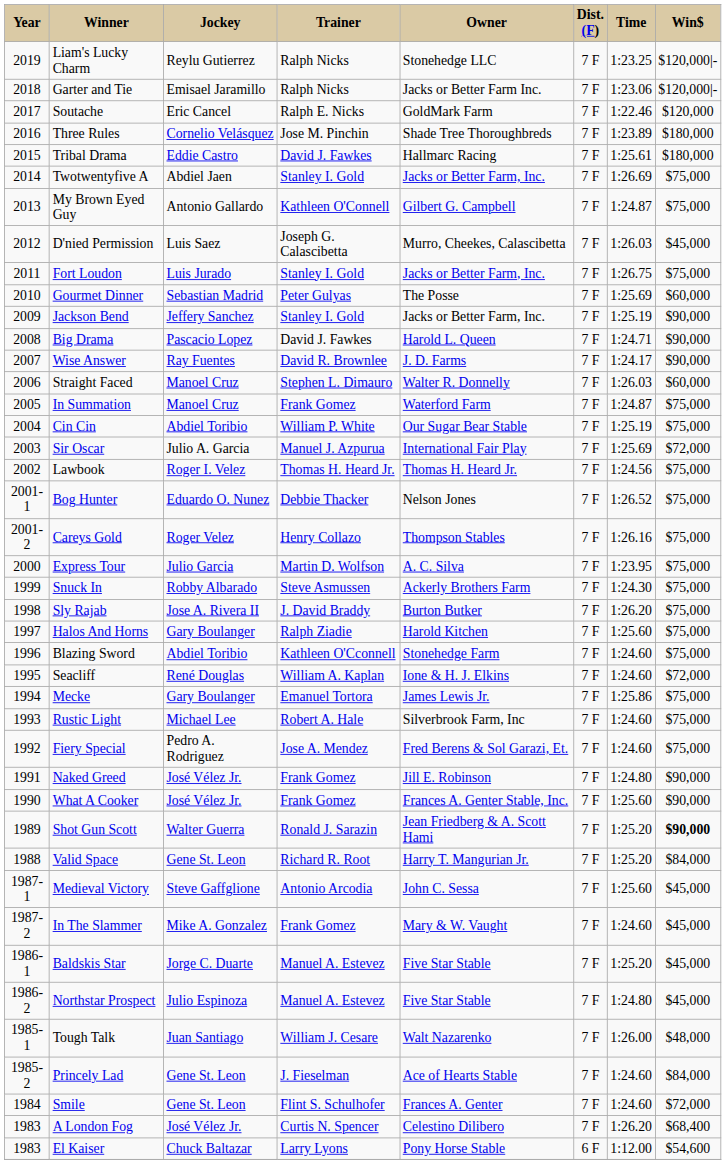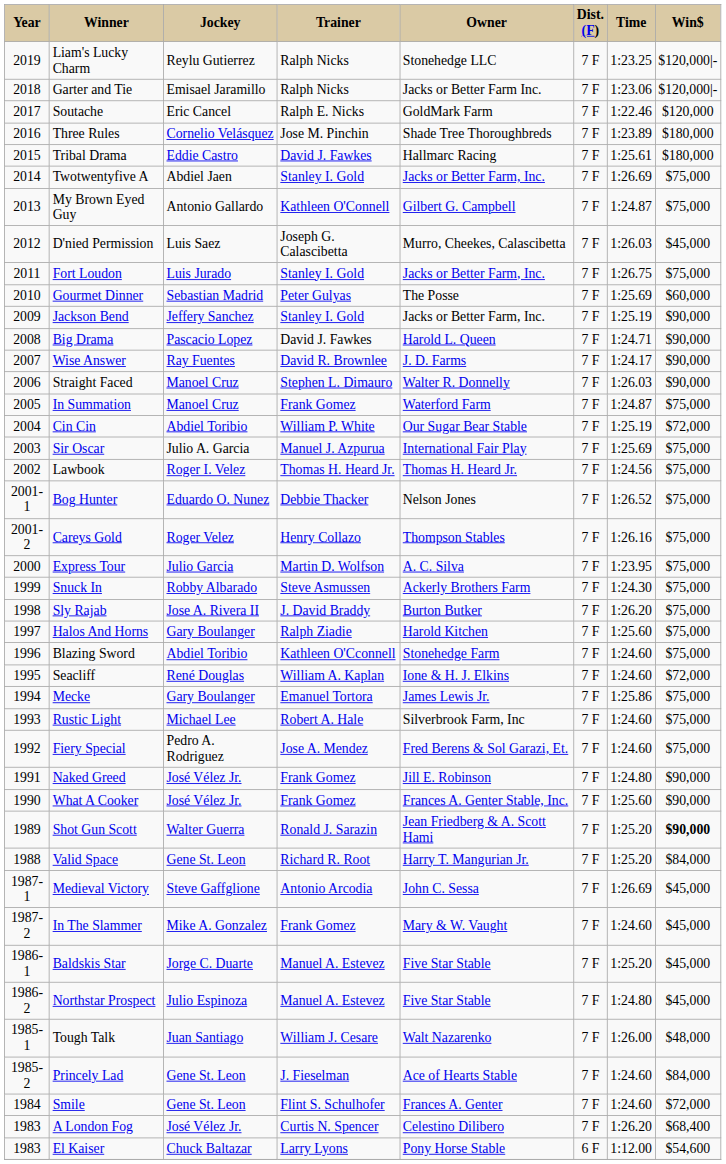Straight Faced | Win$: $60,000 -> $90,000
Cin Cin | Win$: $75,000 -> $72,000
Sir Oscar | Win$: $72,000 -> $75,000
Medieval Victory | Time: 1:25.60 -> 1:26.69
